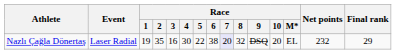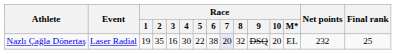Nazlı Çağla Dönertaş | Final rank: 29 -> 25
